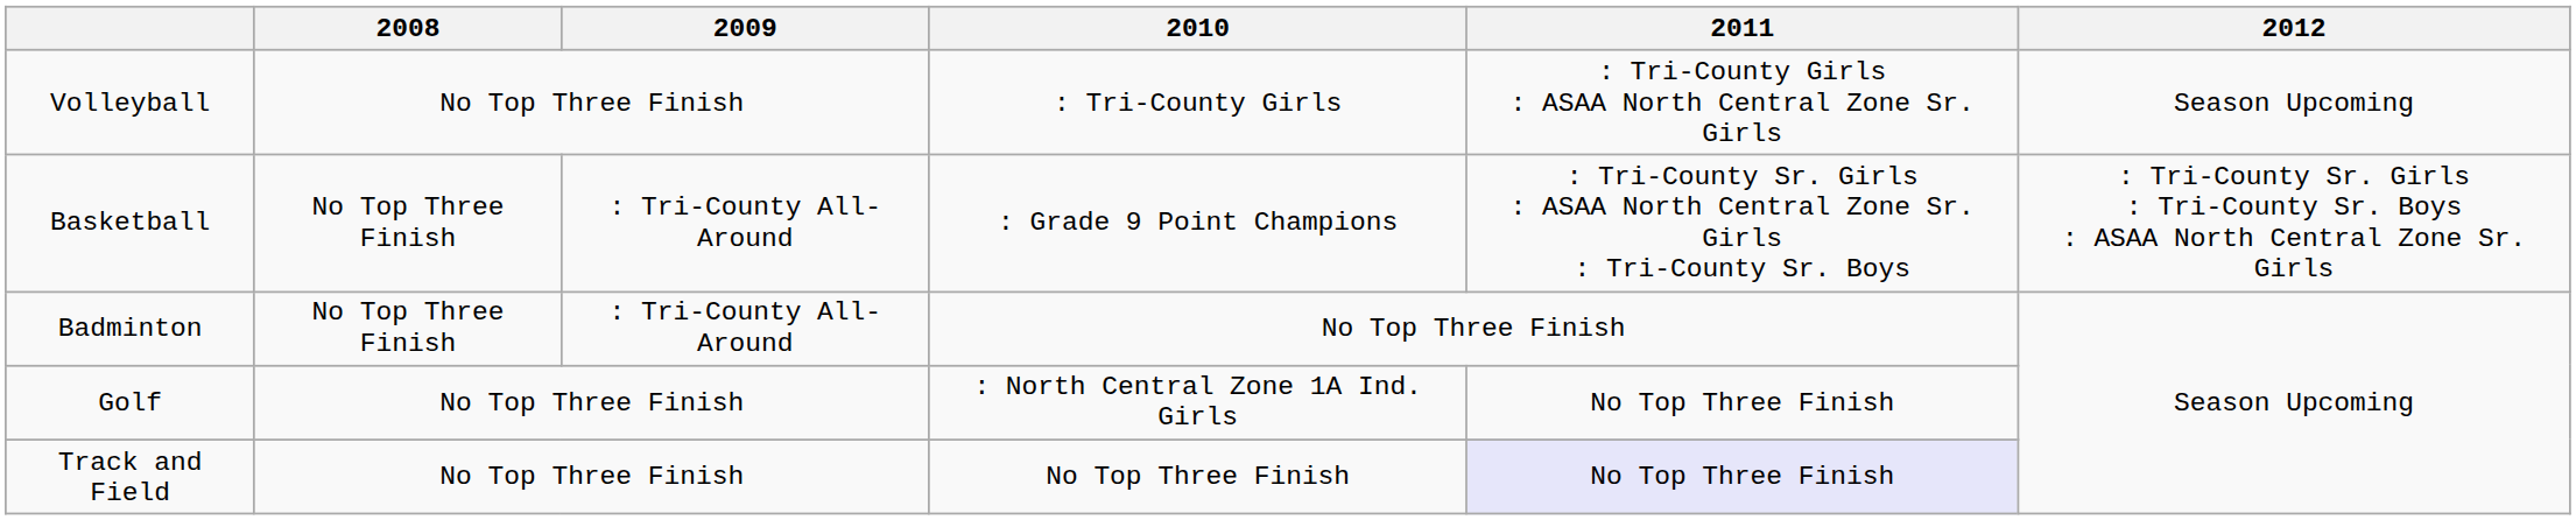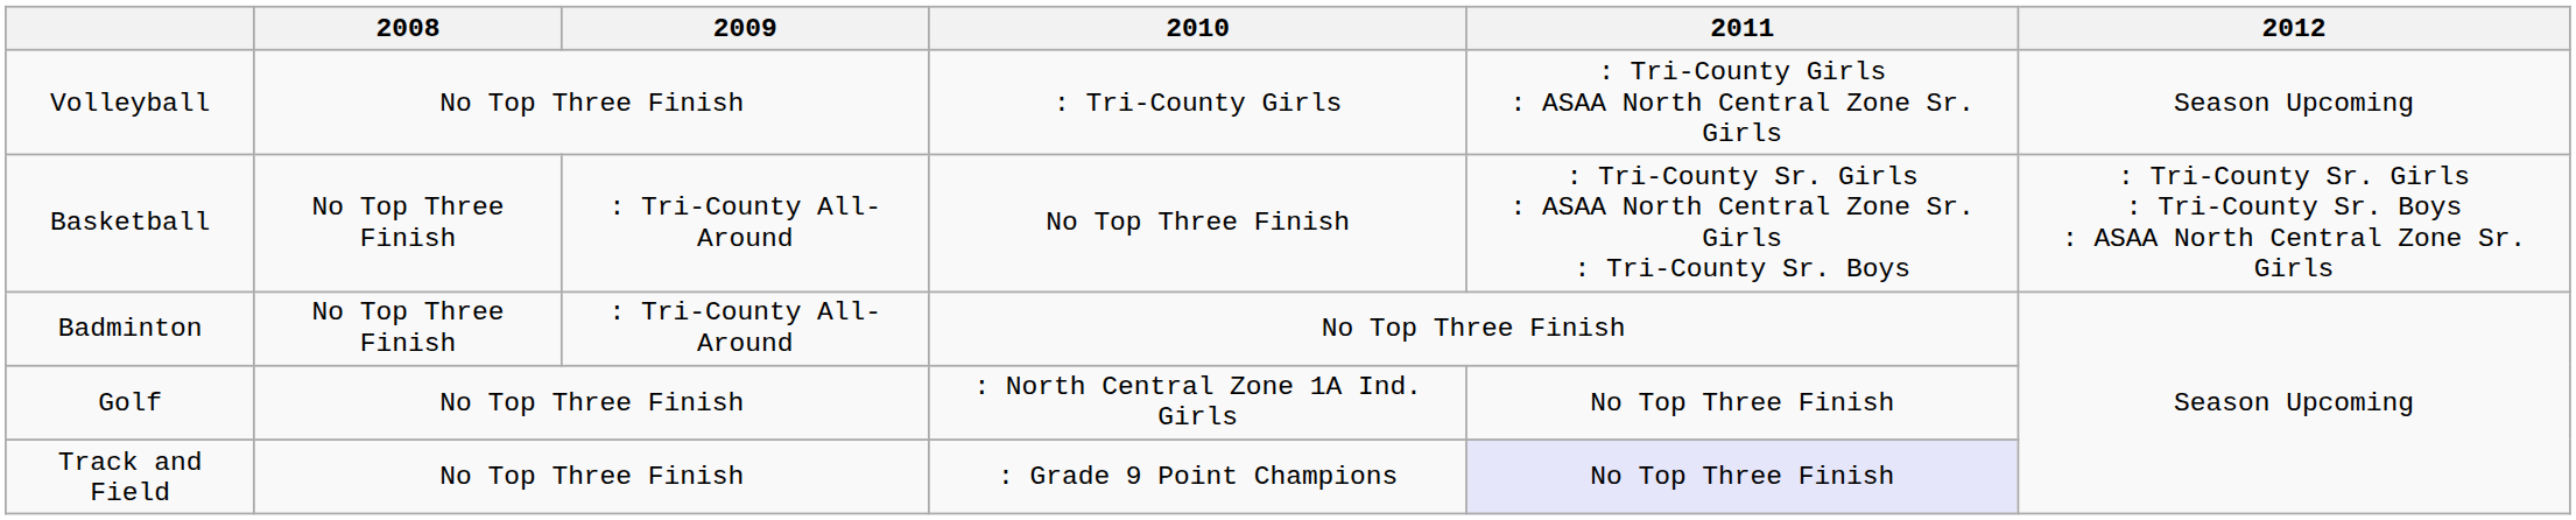Basketball | 2010: : Grade 9 Point Champions -> No Top Three Finish
Track and Field | 2010: No Top Three Finish -> : Grade 9 Point Champions
